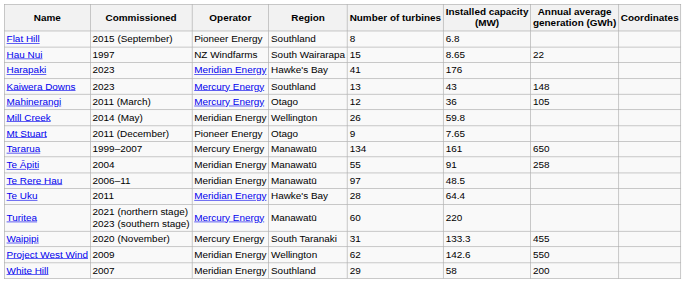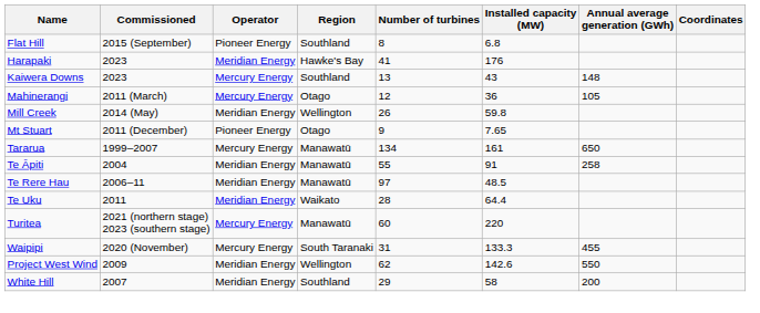- row: Hau Nui | 1997 | NZ Windfarms | South Wairarapa | 15 | 8.65 | 22
Te Uku | Region: Hawke's Bay -> Waikato
